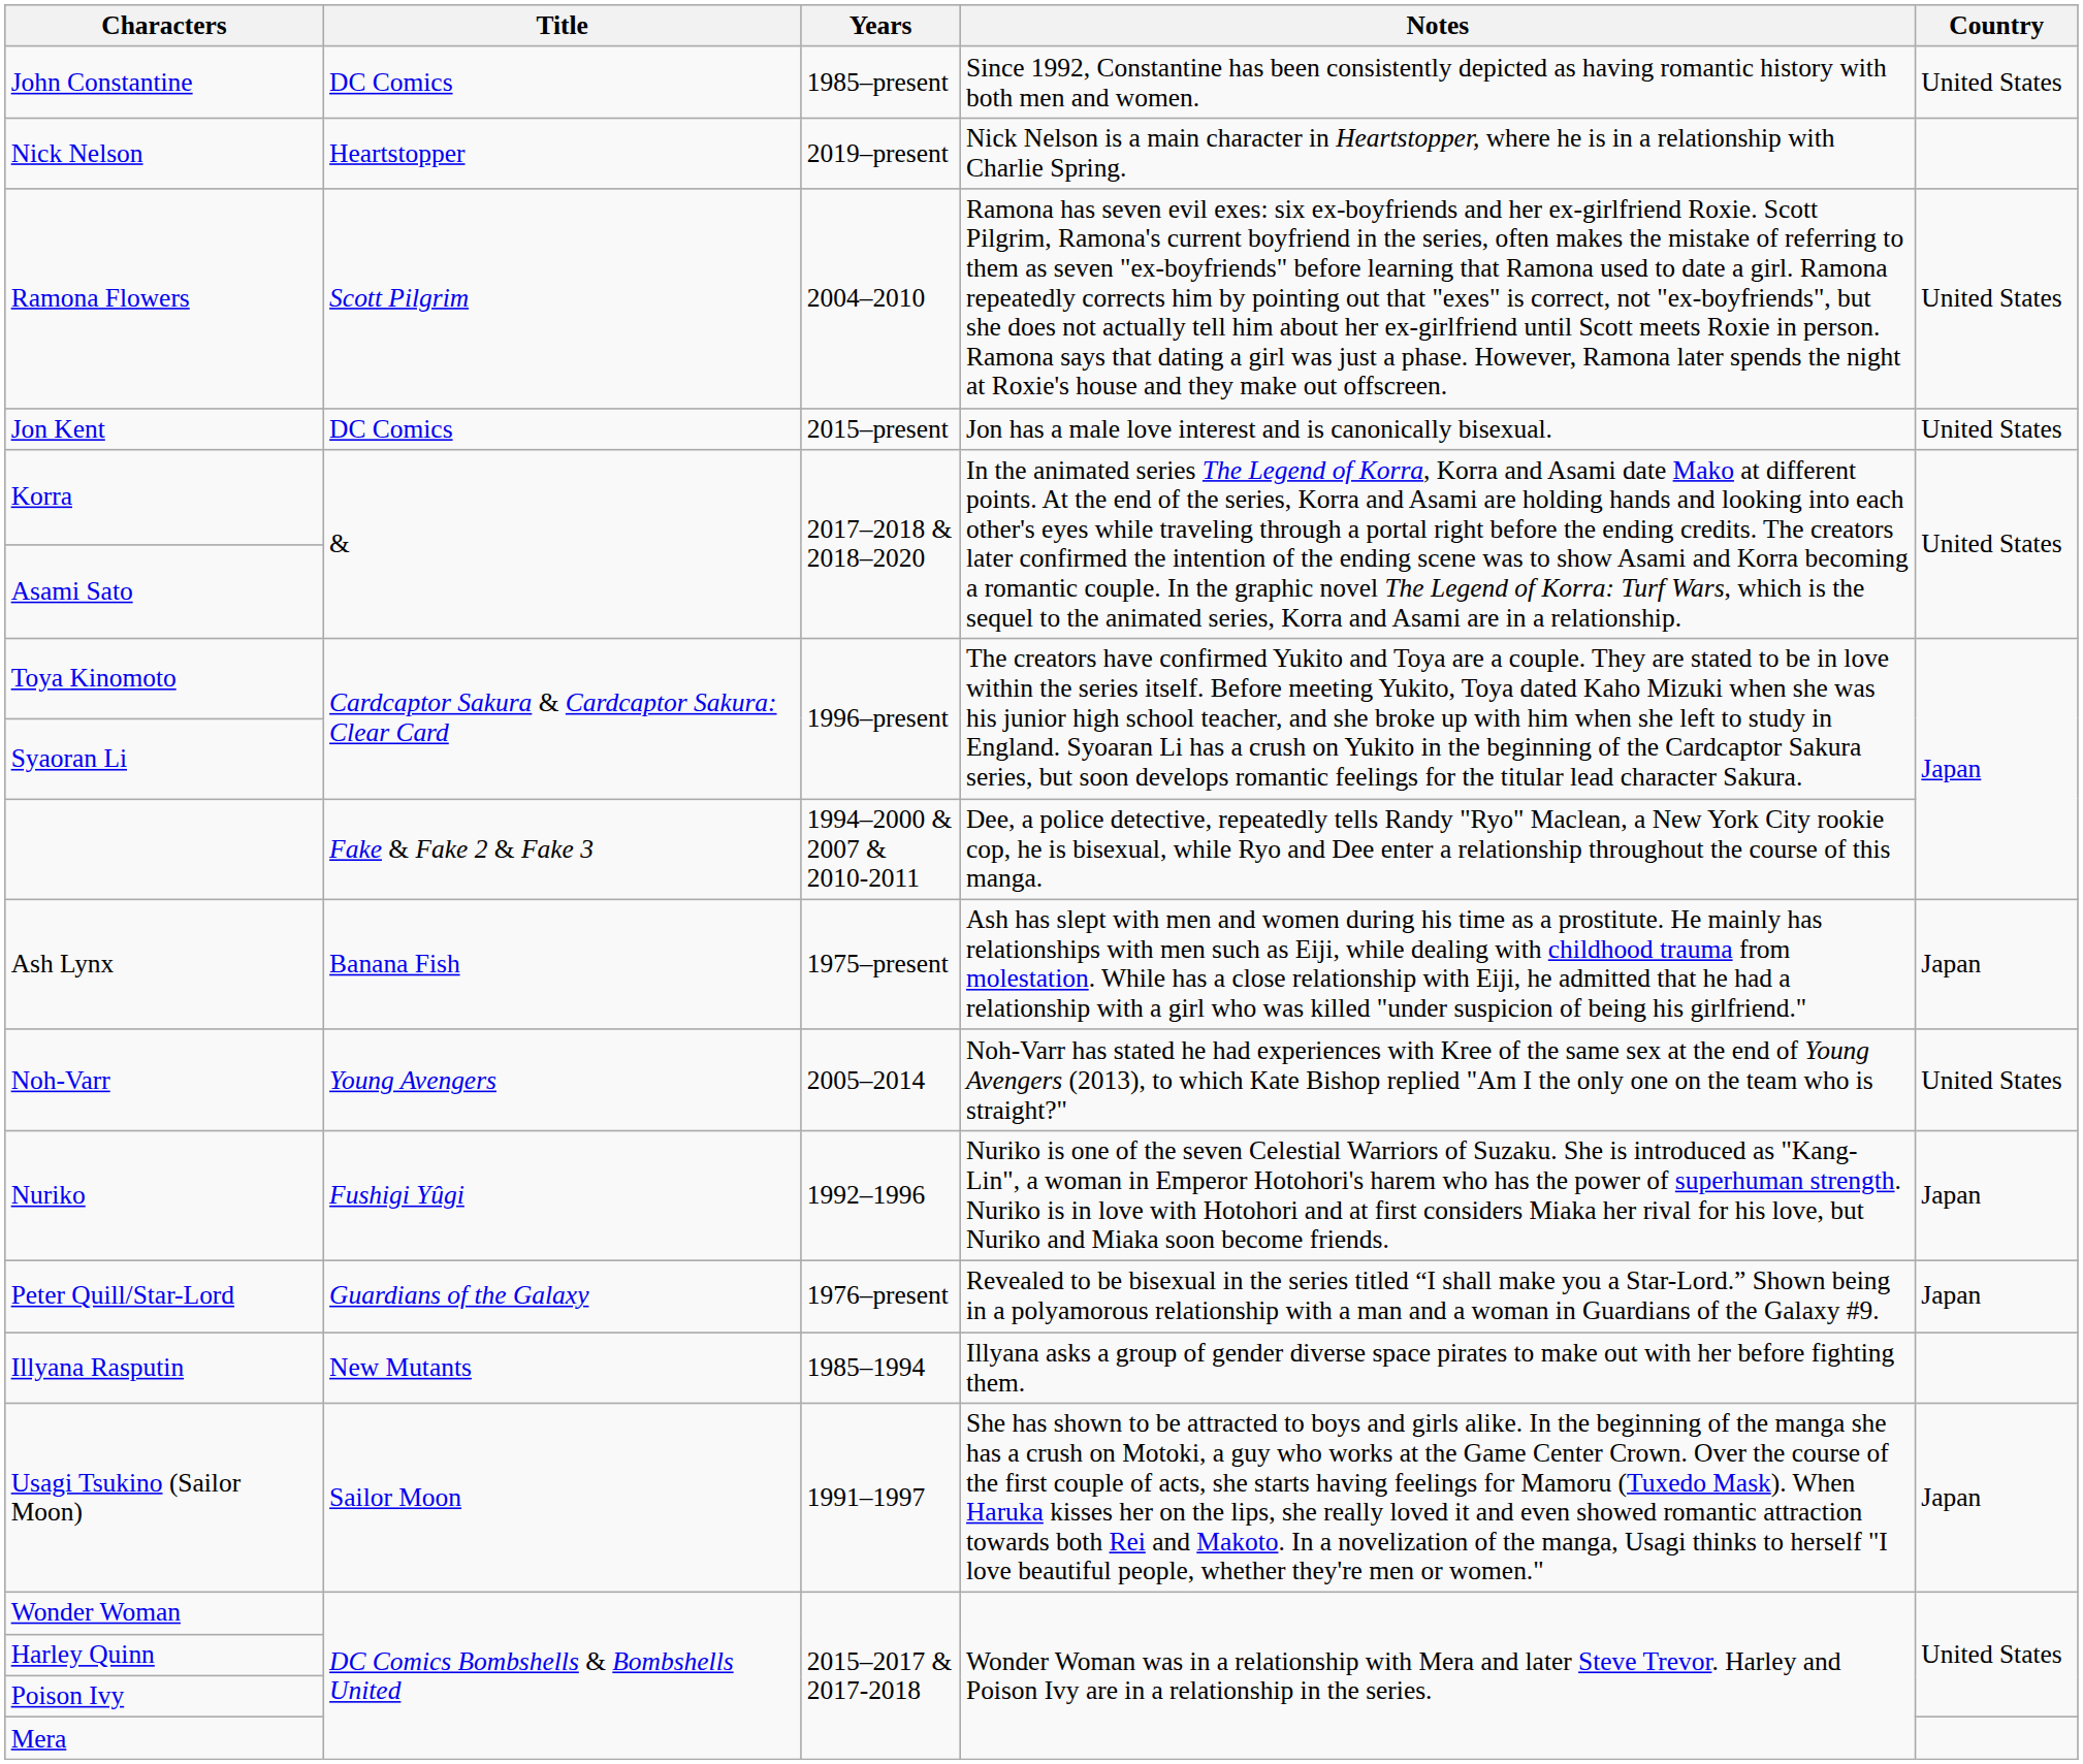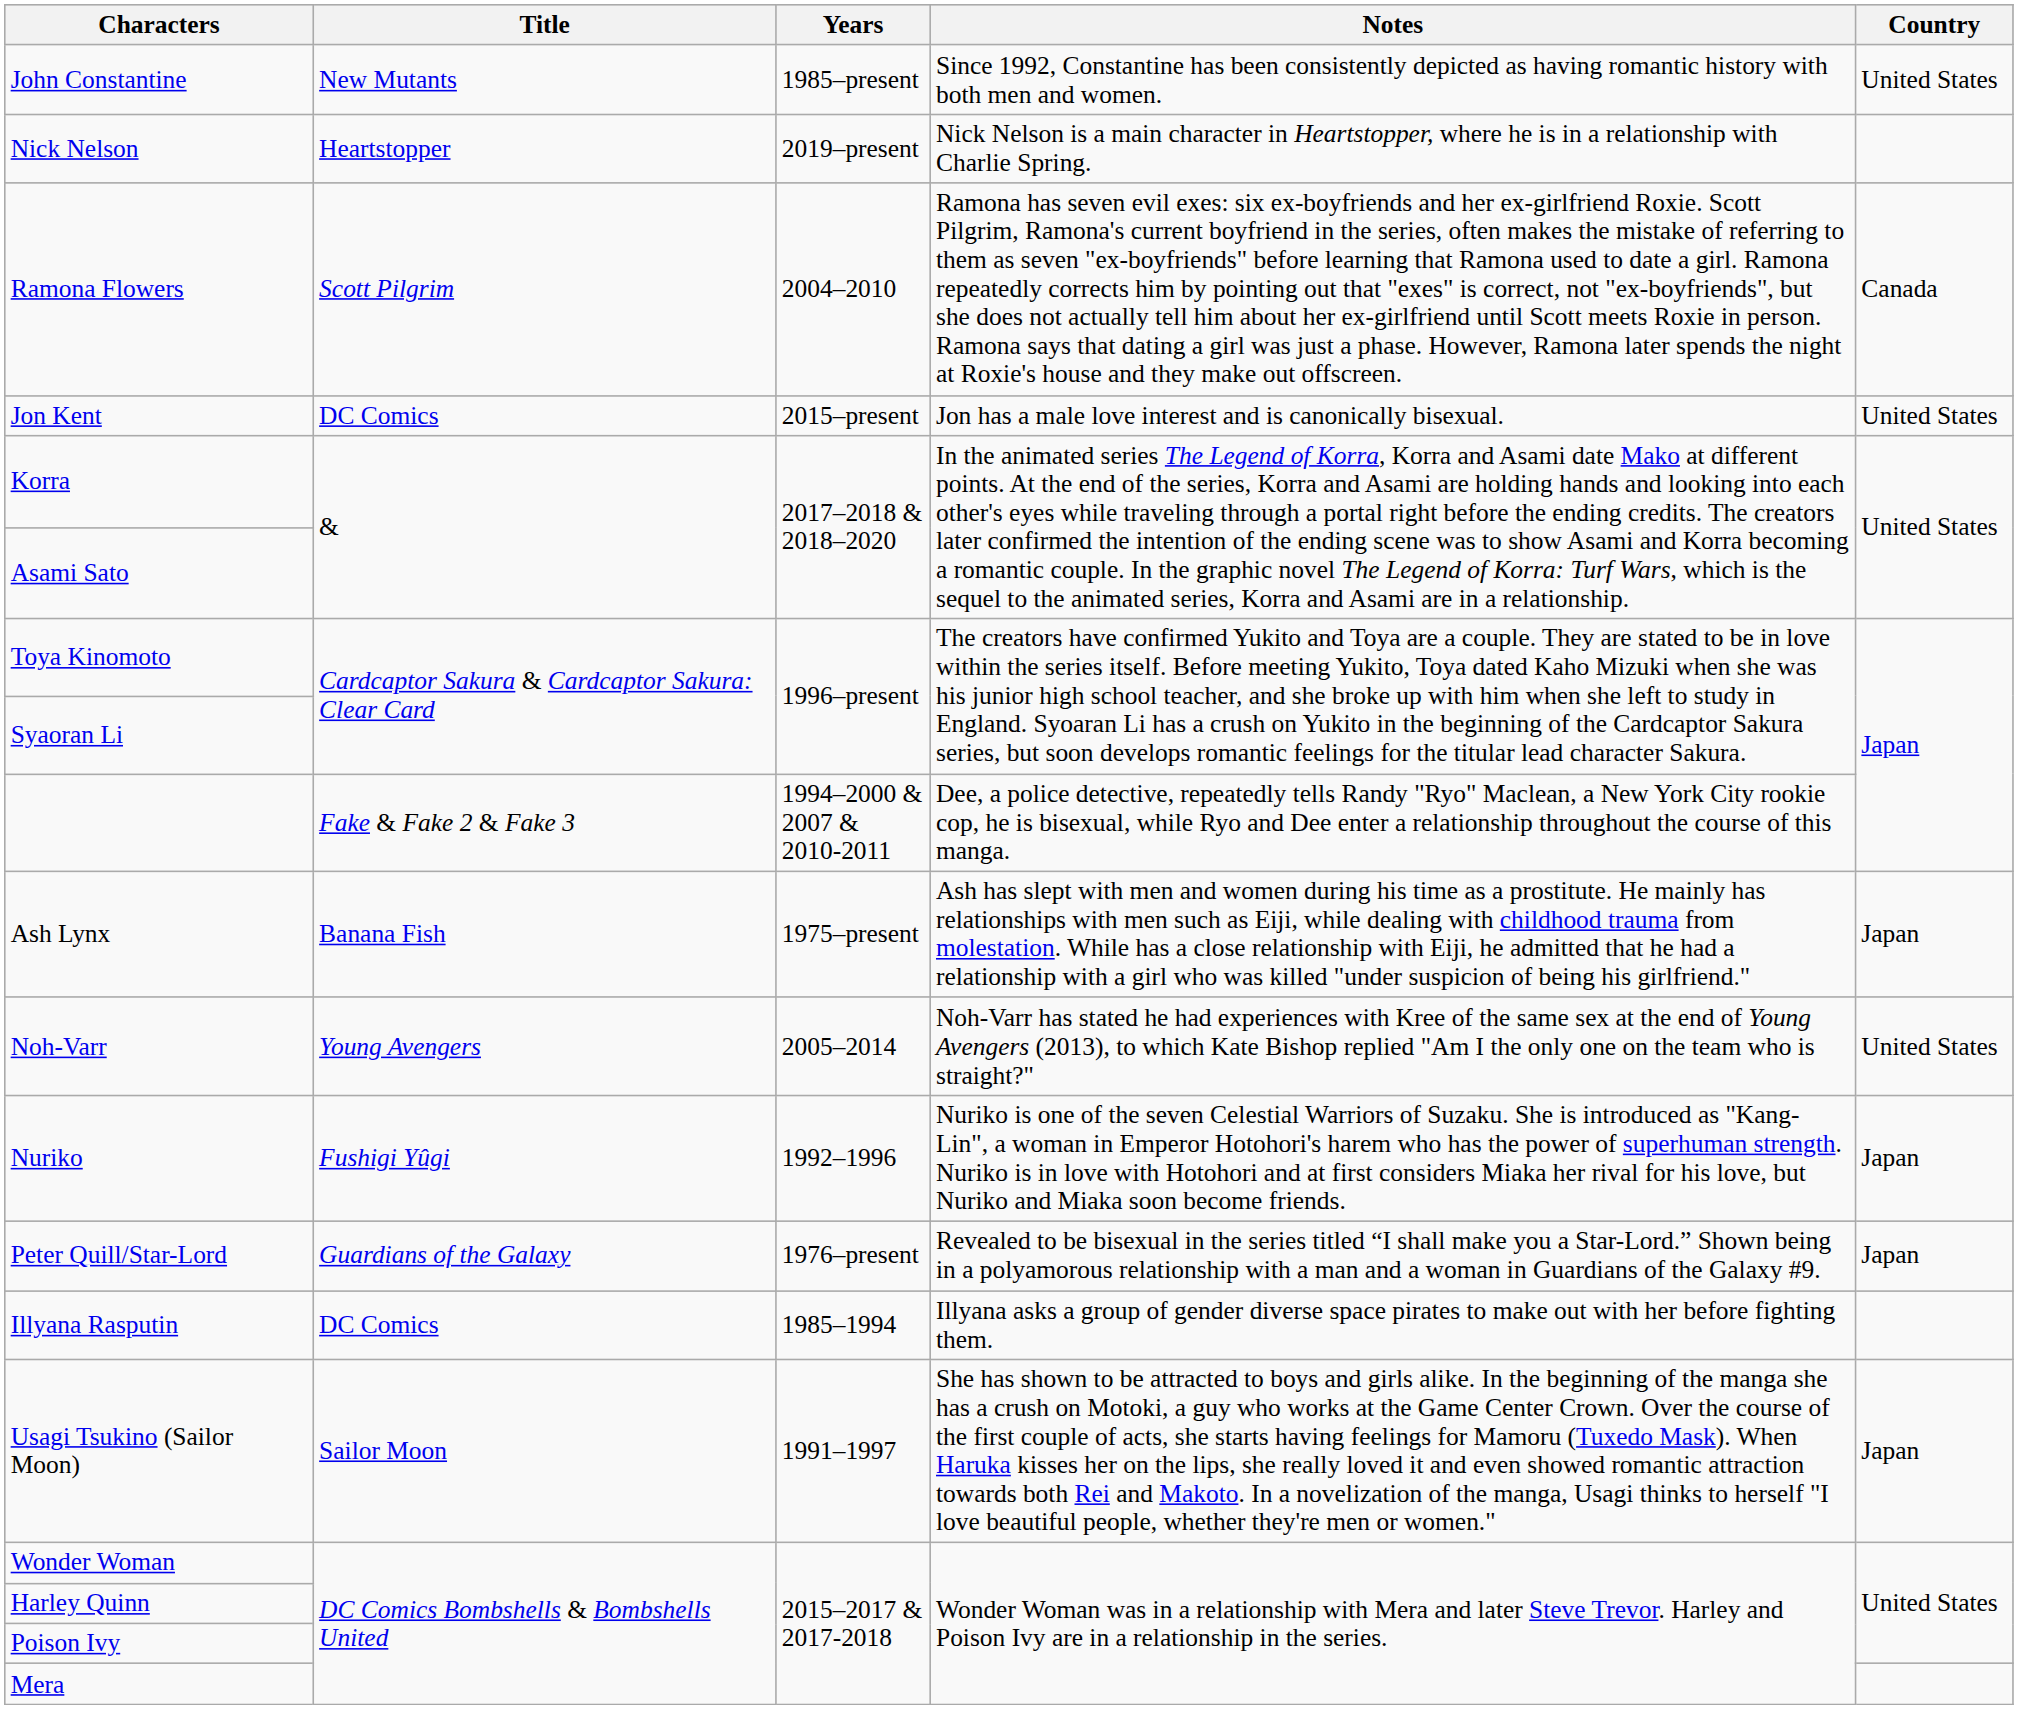John Constantine | Title: DC Comics -> New Mutants
Ramona Flowers | Country: United States -> Canada
Illyana Rasputin | Title: New Mutants -> DC Comics
